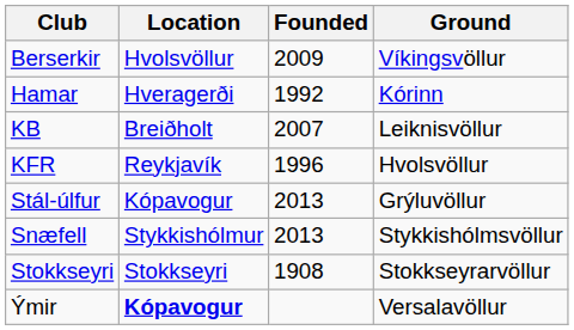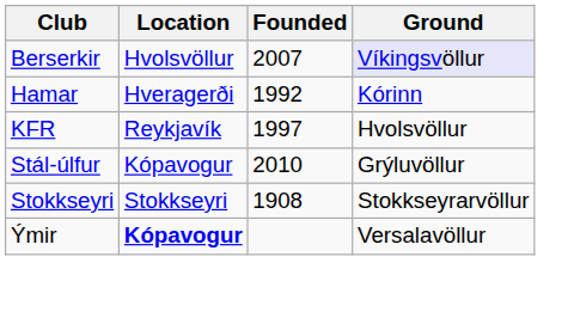Berserkir | Founded: 2009 -> 2007
Berserkir | Ground: no background -> lavender background
- row: KB | Breiðholt | 2007 | Leiknisvöllur
KFR | Founded: 1996 -> 1997
Stál-úlfur | Founded: 2013 -> 2010
- row: Snæfell | Stykkishólmur | 2013 | Stykkishólmsvöllur
